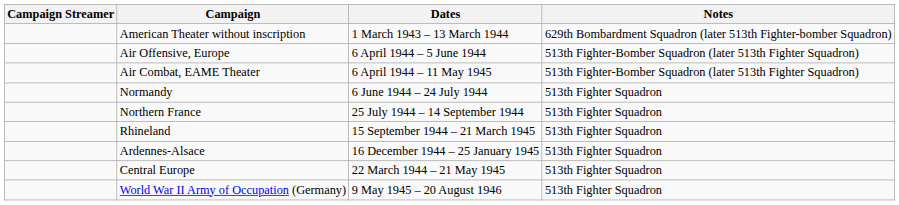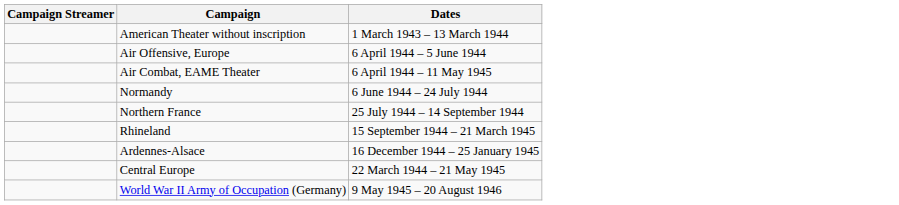- column: Notes | 629th Bombardment Squadron (later 513th Fighter-bomber Squadron) | 513th Fighter-Bomber Squadron (later 513th Fighter Squadron) | 513th Fighter-Bomber Squadron (later 513th Fighter Squadron) | 513th Fighter Squadron | 513th Fighter Squadron | 513th Fighter Squadron | 513th Fighter Squadron | 513th Fighter Squadron | 513th Fighter Squadron
